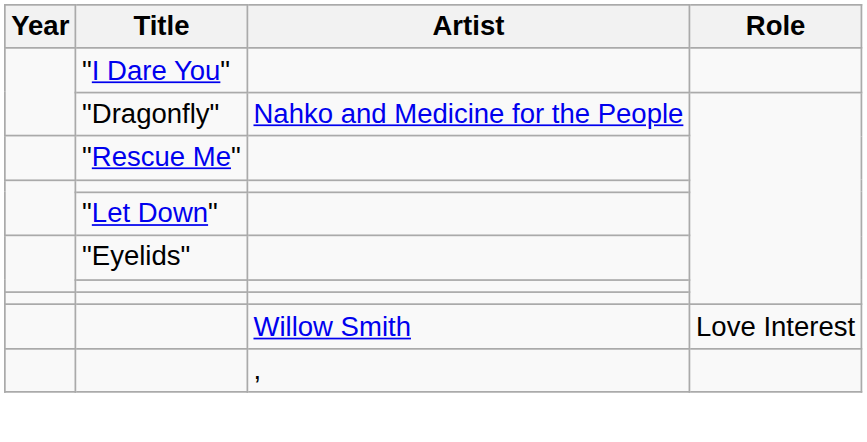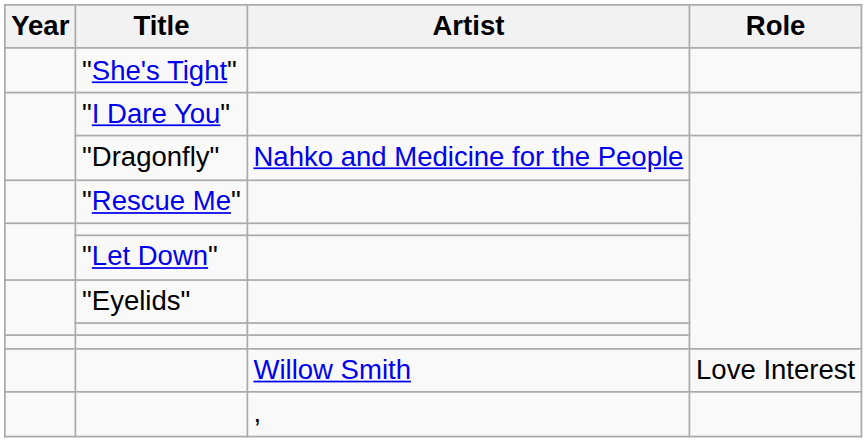+ row: "She's Tight"
